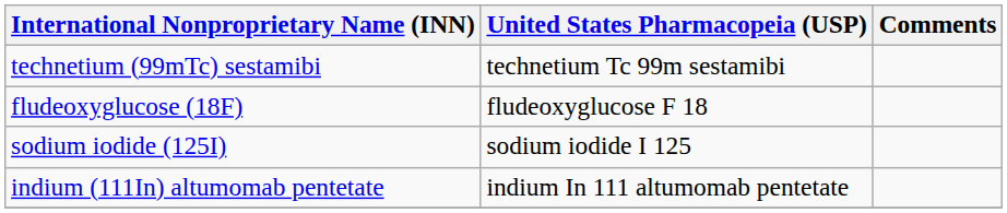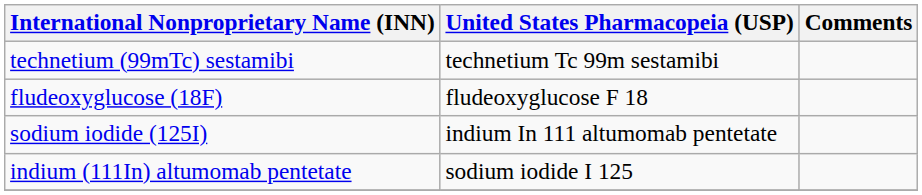sodium iodide (125I) | United States Pharmacopeia (USP): sodium iodide I 125 -> indium In 111 altumomab pentetate
indium (111In) altumomab pentetate | United States Pharmacopeia (USP): indium In 111 altumomab pentetate -> sodium iodide I 125
